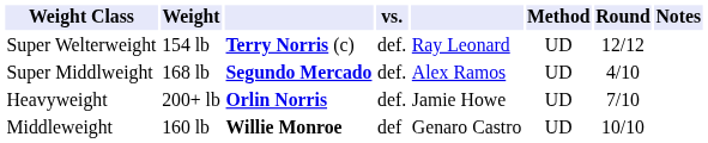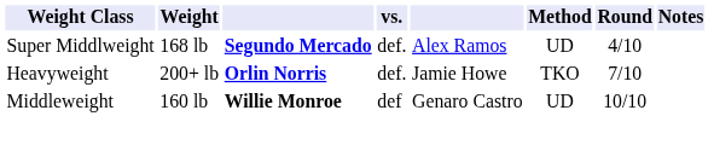- row: Super Welterweight | 154 lb | Terry Norris (c) | def. | Ray Leonard | UD | 12/12
Heavyweight | Method: UD -> TKO
